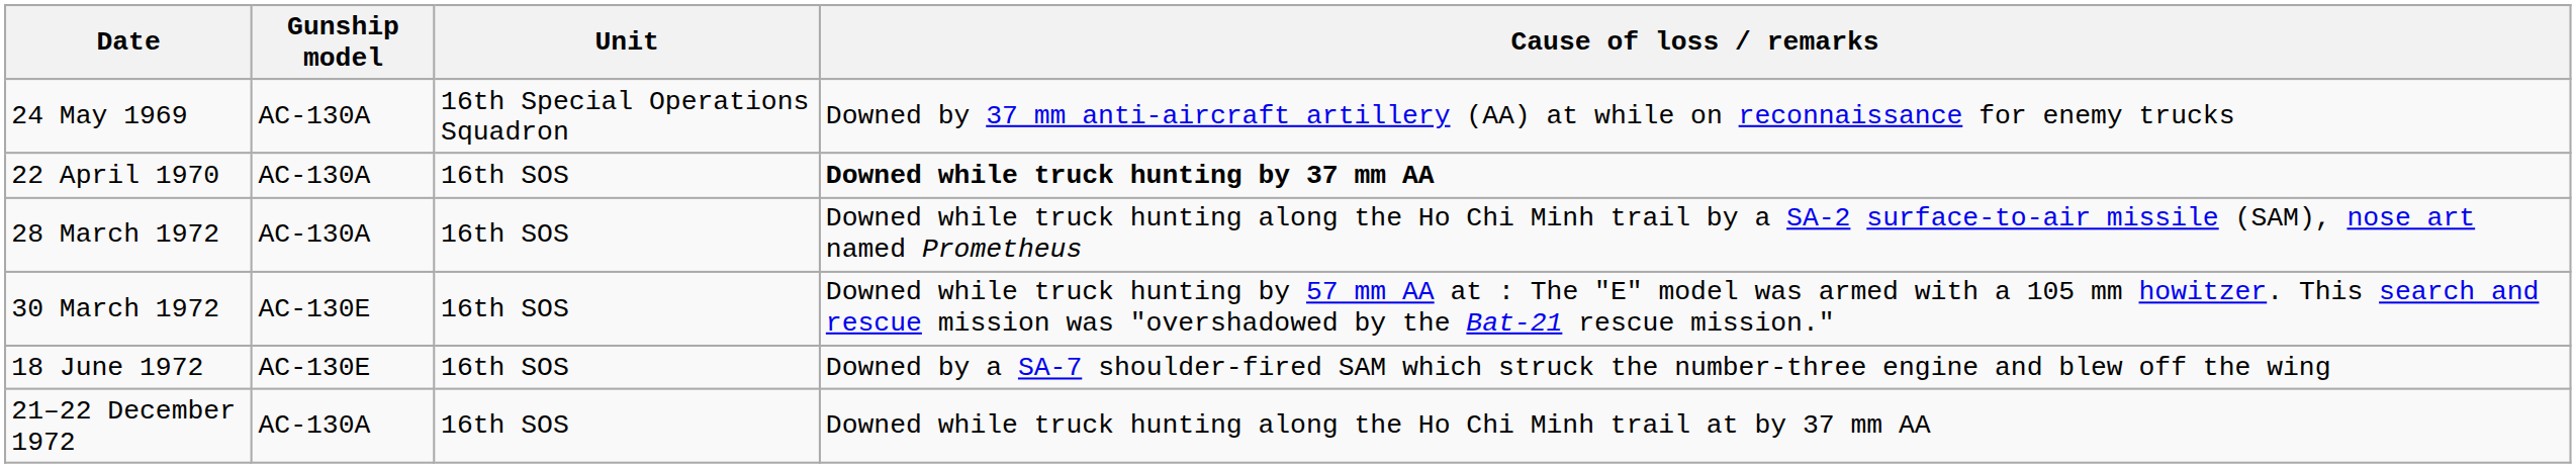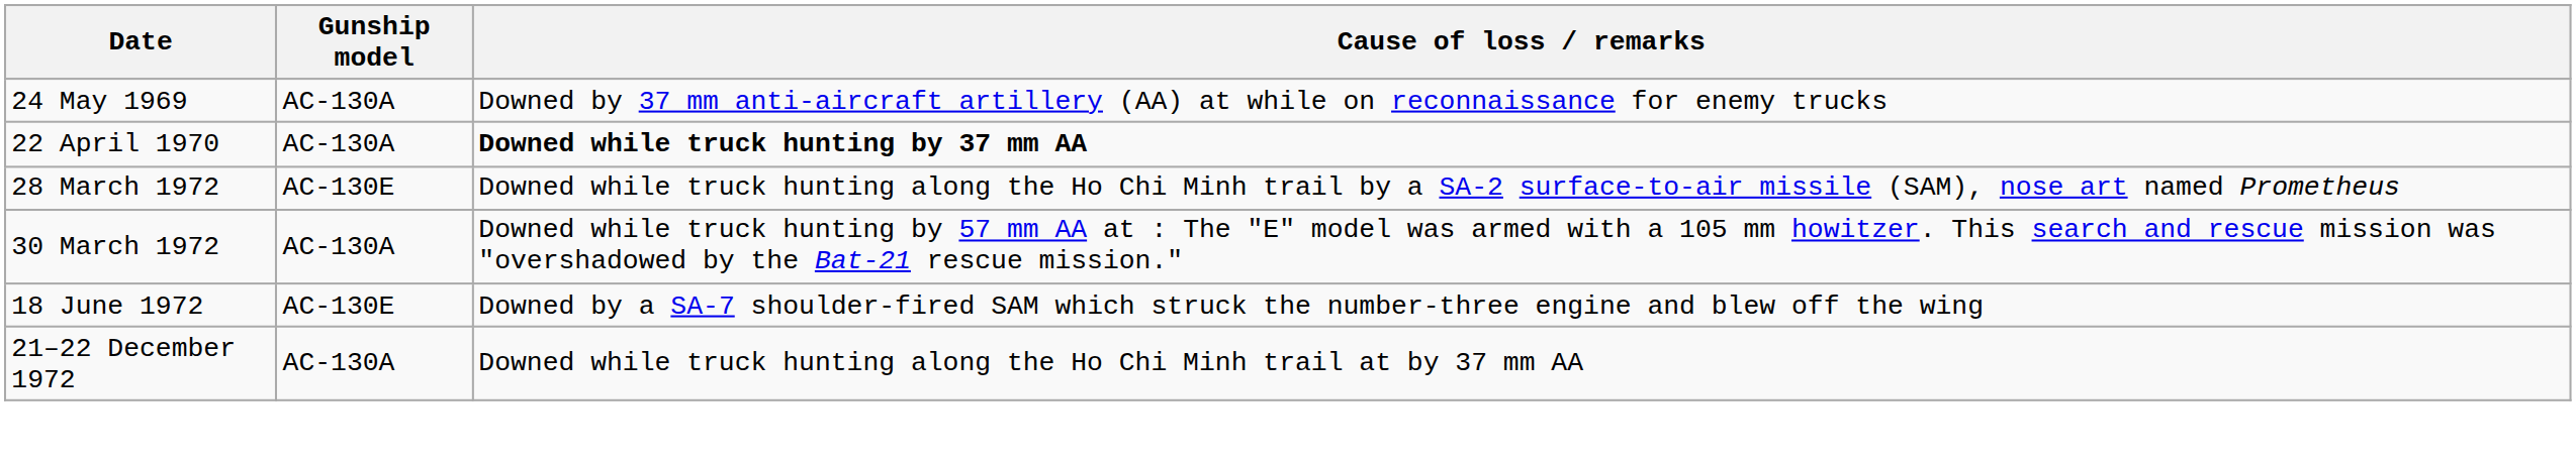- column: Unit | 16th Special Operations Squadron | 16th SOS | 16th SOS | 16th SOS | 16th SOS | 16th SOS
28 March 1972 | Gunship model: AC-130A -> AC-130E
30 March 1972 | Gunship model: AC-130E -> AC-130A
